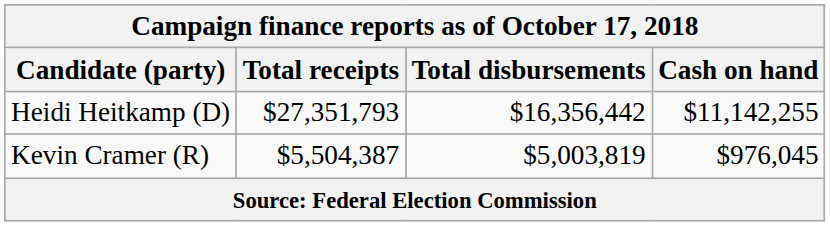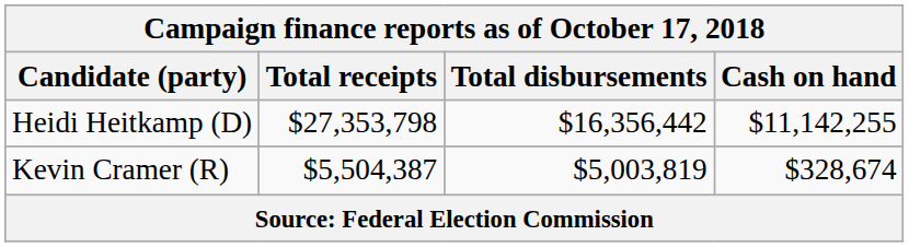Heidi Heitkamp (D) | Total receipts: $27,351,793 -> $27,353,798
Kevin Cramer (R) | Cash on hand: $976,045 -> $328,674
